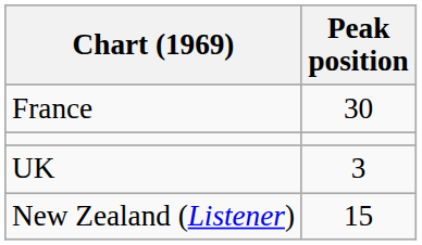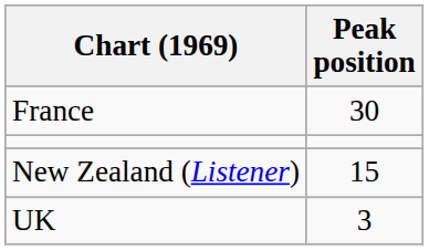rows swapped: New Zealand (Listener) <-> UK
